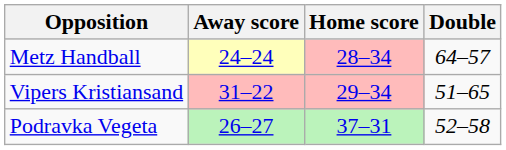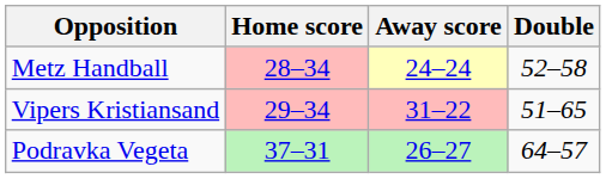columns swapped: Home score <-> Away score
Metz Handball | Double: 64–57 -> 52–58
Podravka Vegeta | Double: 52–58 -> 64–57
